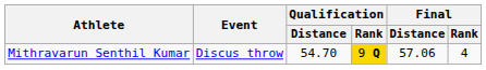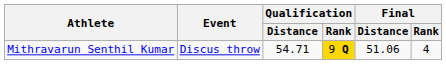Mithravarun Senthil Kumar | Qualification / Distance: 54.70 -> 54.71
Mithravarun Senthil Kumar | Final / Distance: 57.06 -> 51.06
